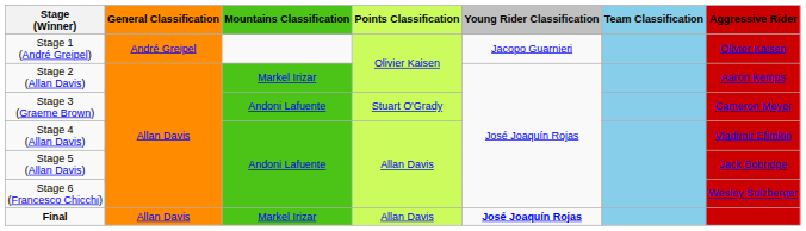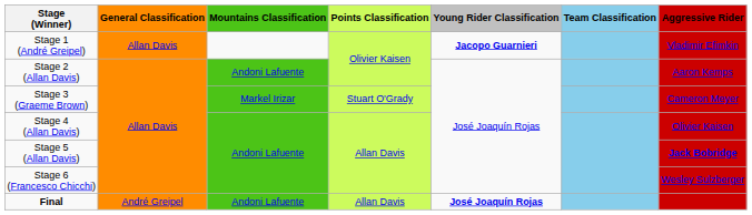Stage 1 (André Greipel) | General Classification: André Greipel -> Allan Davis
Stage 1 (André Greipel) | Young Rider Classification: normal -> bold
Stage 1 (André Greipel) | Aggressive Rider: Olivier Kaisen -> Vladimir Efimkin
Stage 2 (Allan Davis) | Mountains Classification: Markel Irizar -> Andoni Lafuente
Stage 3 (Graeme Brown) | Mountains Classification: Andoni Lafuente -> Markel Irizar
Stage 4 (Allan Davis) | Aggressive Rider: Vladimir Efimkin -> Olivier Kaisen
Stage 5 (Allan Davis) | Aggressive Rider: normal -> bold
Final | General Classification: Allan Davis -> André Greipel
Final | Mountains Classification: Markel Irizar -> Andoni Lafuente
